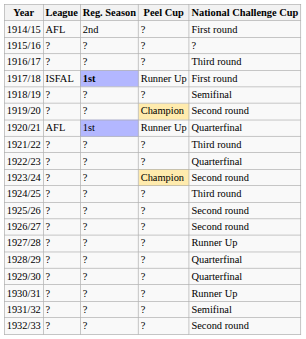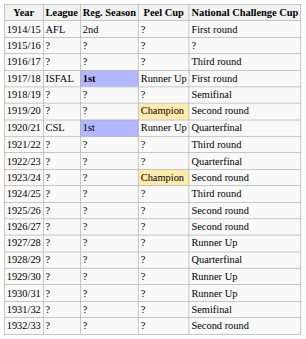1920/21 | League: AFL -> CSL
1929/30 | National Challenge Cup: Quarterfinal -> Runner Up
